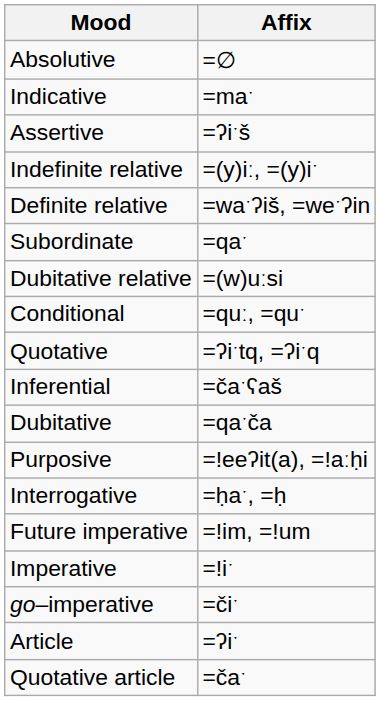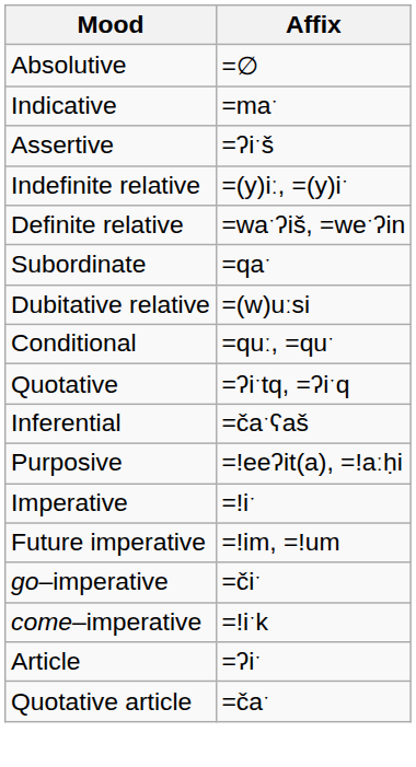- row: Dubitative | =qaˑča
- row: Interrogative | =ḥaˑ, =ḥ
rows swapped: Imperative <-> Future imperative
+ row: come–imperative | =!iˑk
